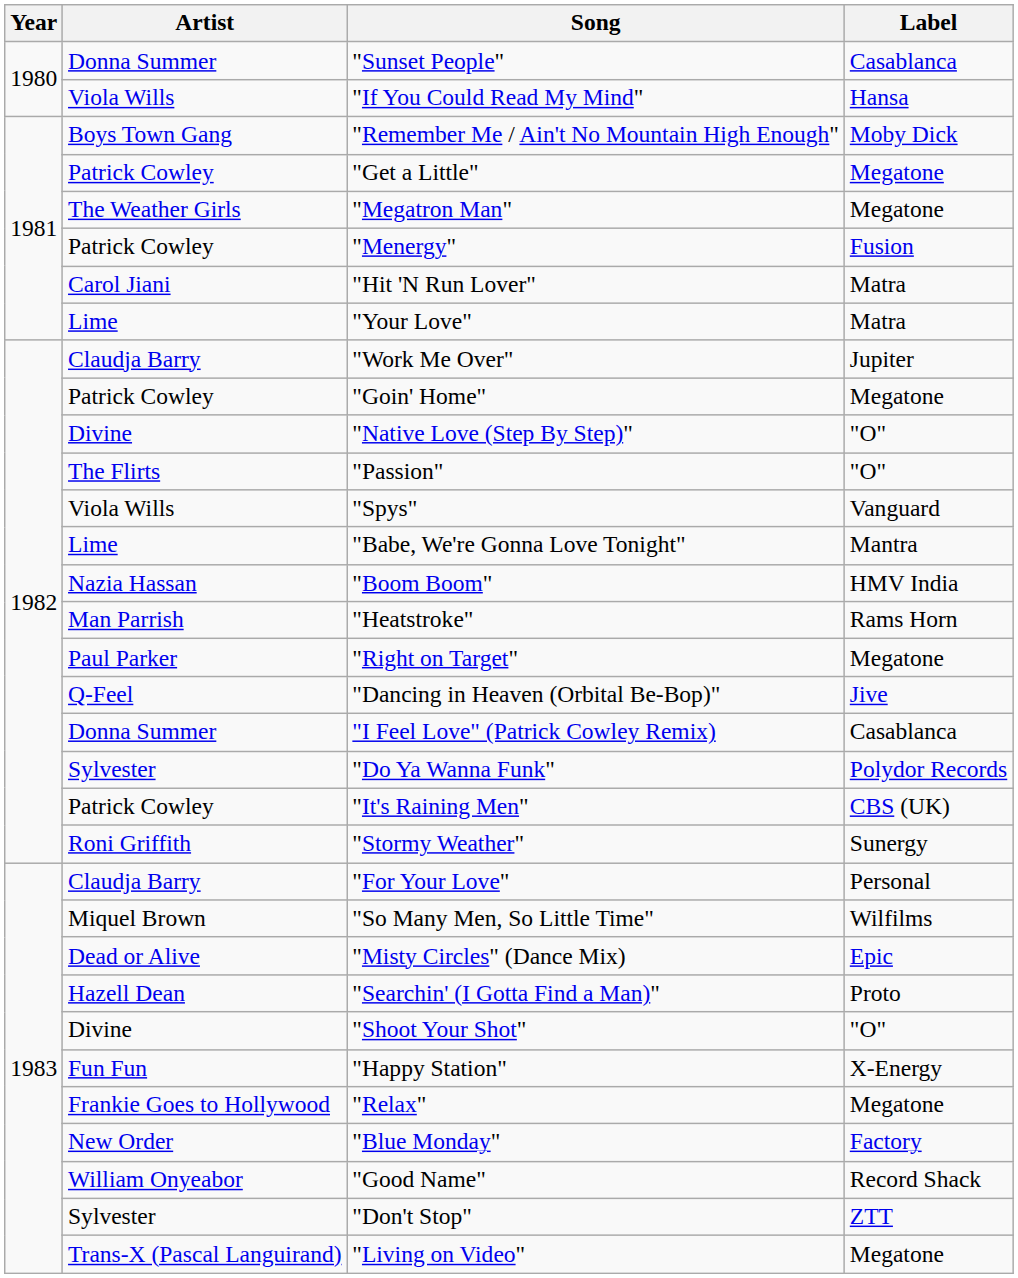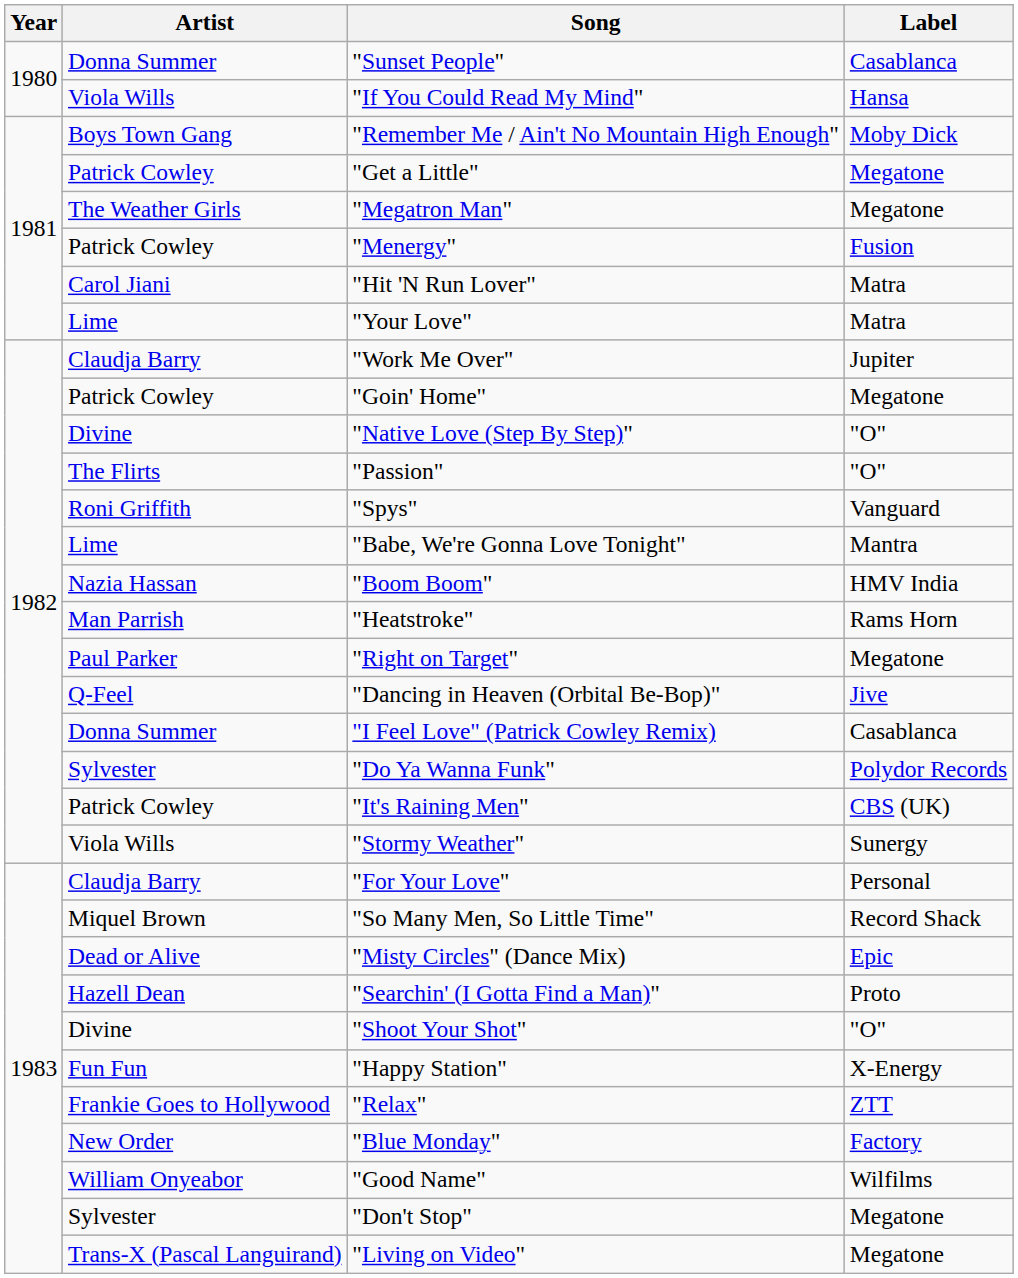"Spys" | Artist: Viola Wills -> Roni Griffith
"Stormy Weather" | Artist: Roni Griffith -> Viola Wills
"So Many Men, So Little Time" | Label: Wilfilms -> Record Shack
"Relax" | Label: Megatone -> ZTT
"Good Name" | Label: Record Shack -> Wilfilms
"Don't Stop" | Label: ZTT -> Megatone
